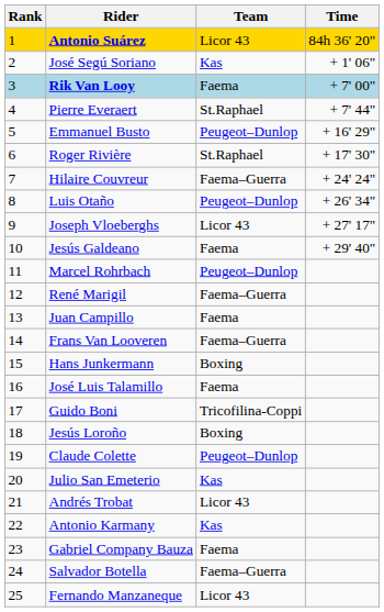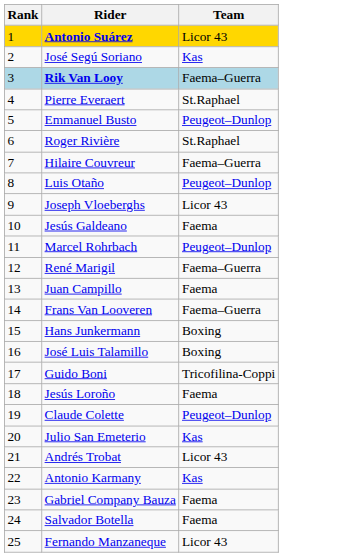- column: Time | 84h 36' 20" | + 1' 06" | + 7' 00" | + 7' 44" | + 16' 29" | + 17' 30" | + 24' 24" | + 26' 34" | + 27' 17" | + 29' 40"
Rik Van Looy | Team: Faema -> Faema–Guerra
José Luis Talamillo | Team: Faema -> Boxing
Jesús Loroño | Team: Boxing -> Faema
Salvador Botella | Team: Faema–Guerra -> Faema
